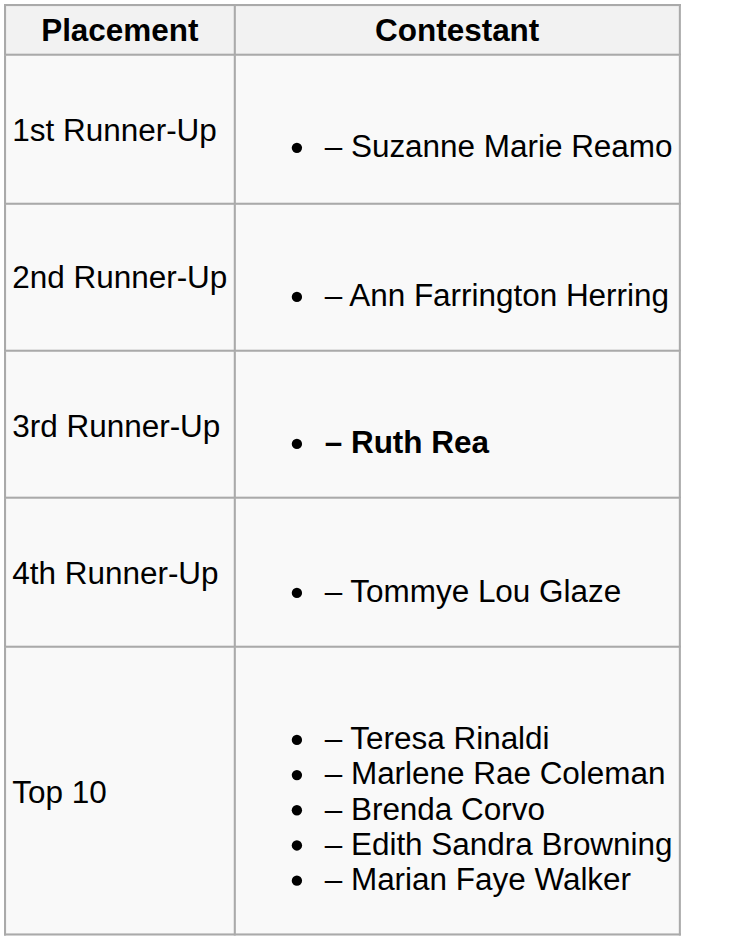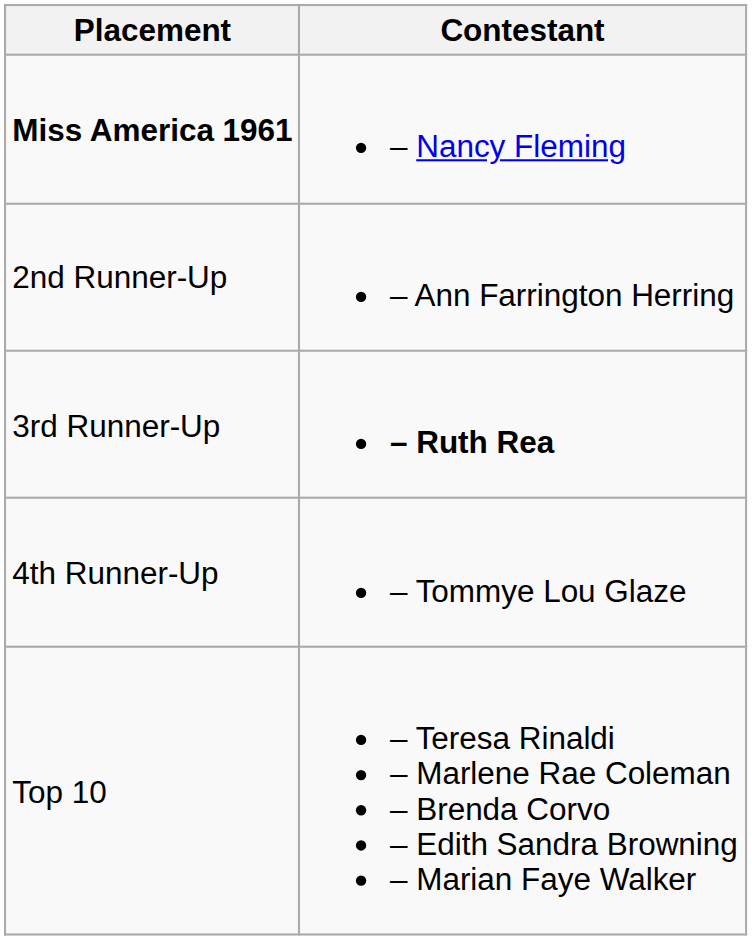+ row: Miss America 1961 | – Nancy Fleming
- row: 1st Runner-Up | – Suzanne Marie Reamo
